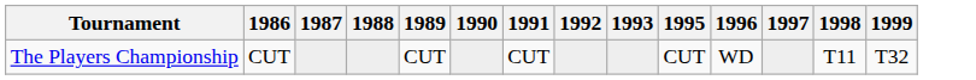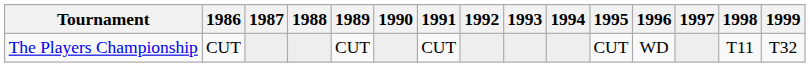+ column: 1994
